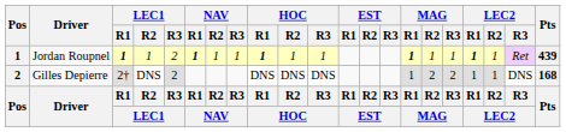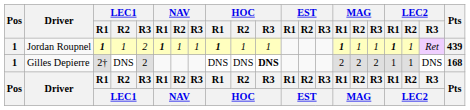Gilles Depierre | Pos: 2 -> 1
Gilles Depierre | HOC / R3: normal -> bold
Gilles Depierre | MAG / R1: 1 -> 2
